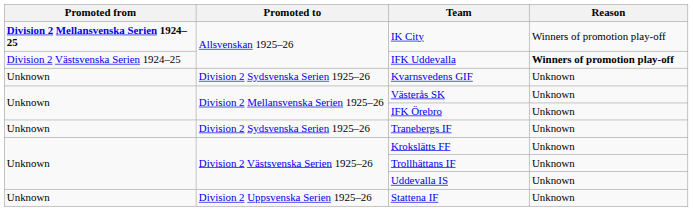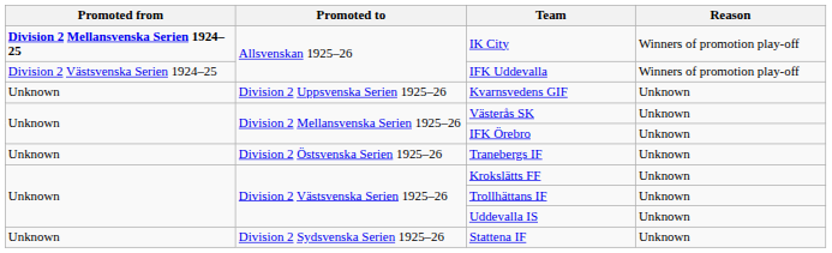IFK Uddevalla | Reason: bold -> normal
Kvarnsvedens GIF | Promoted to: Division 2 Sydsvenska Serien 1925–26 -> Division 2 Uppsvenska Serien 1925–26
Tranebergs IF | Promoted to: Division 2 Sydsvenska Serien 1925–26 -> Division 2 Östsvenska Serien 1925–26
Stattena IF | Promoted to: Division 2 Uppsvenska Serien 1925–26 -> Division 2 Sydsvenska Serien 1925–26
